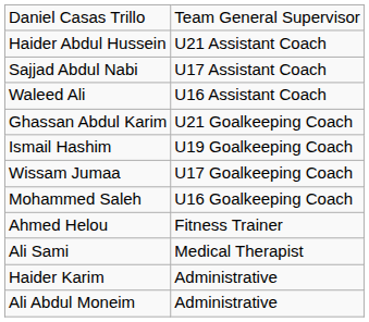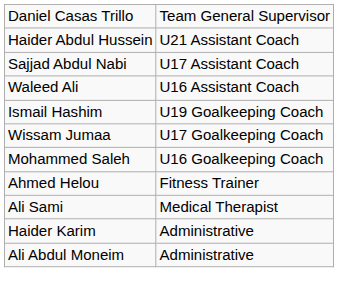- row: Ghassan Abdul Karim | U21 Goalkeeping Coach
